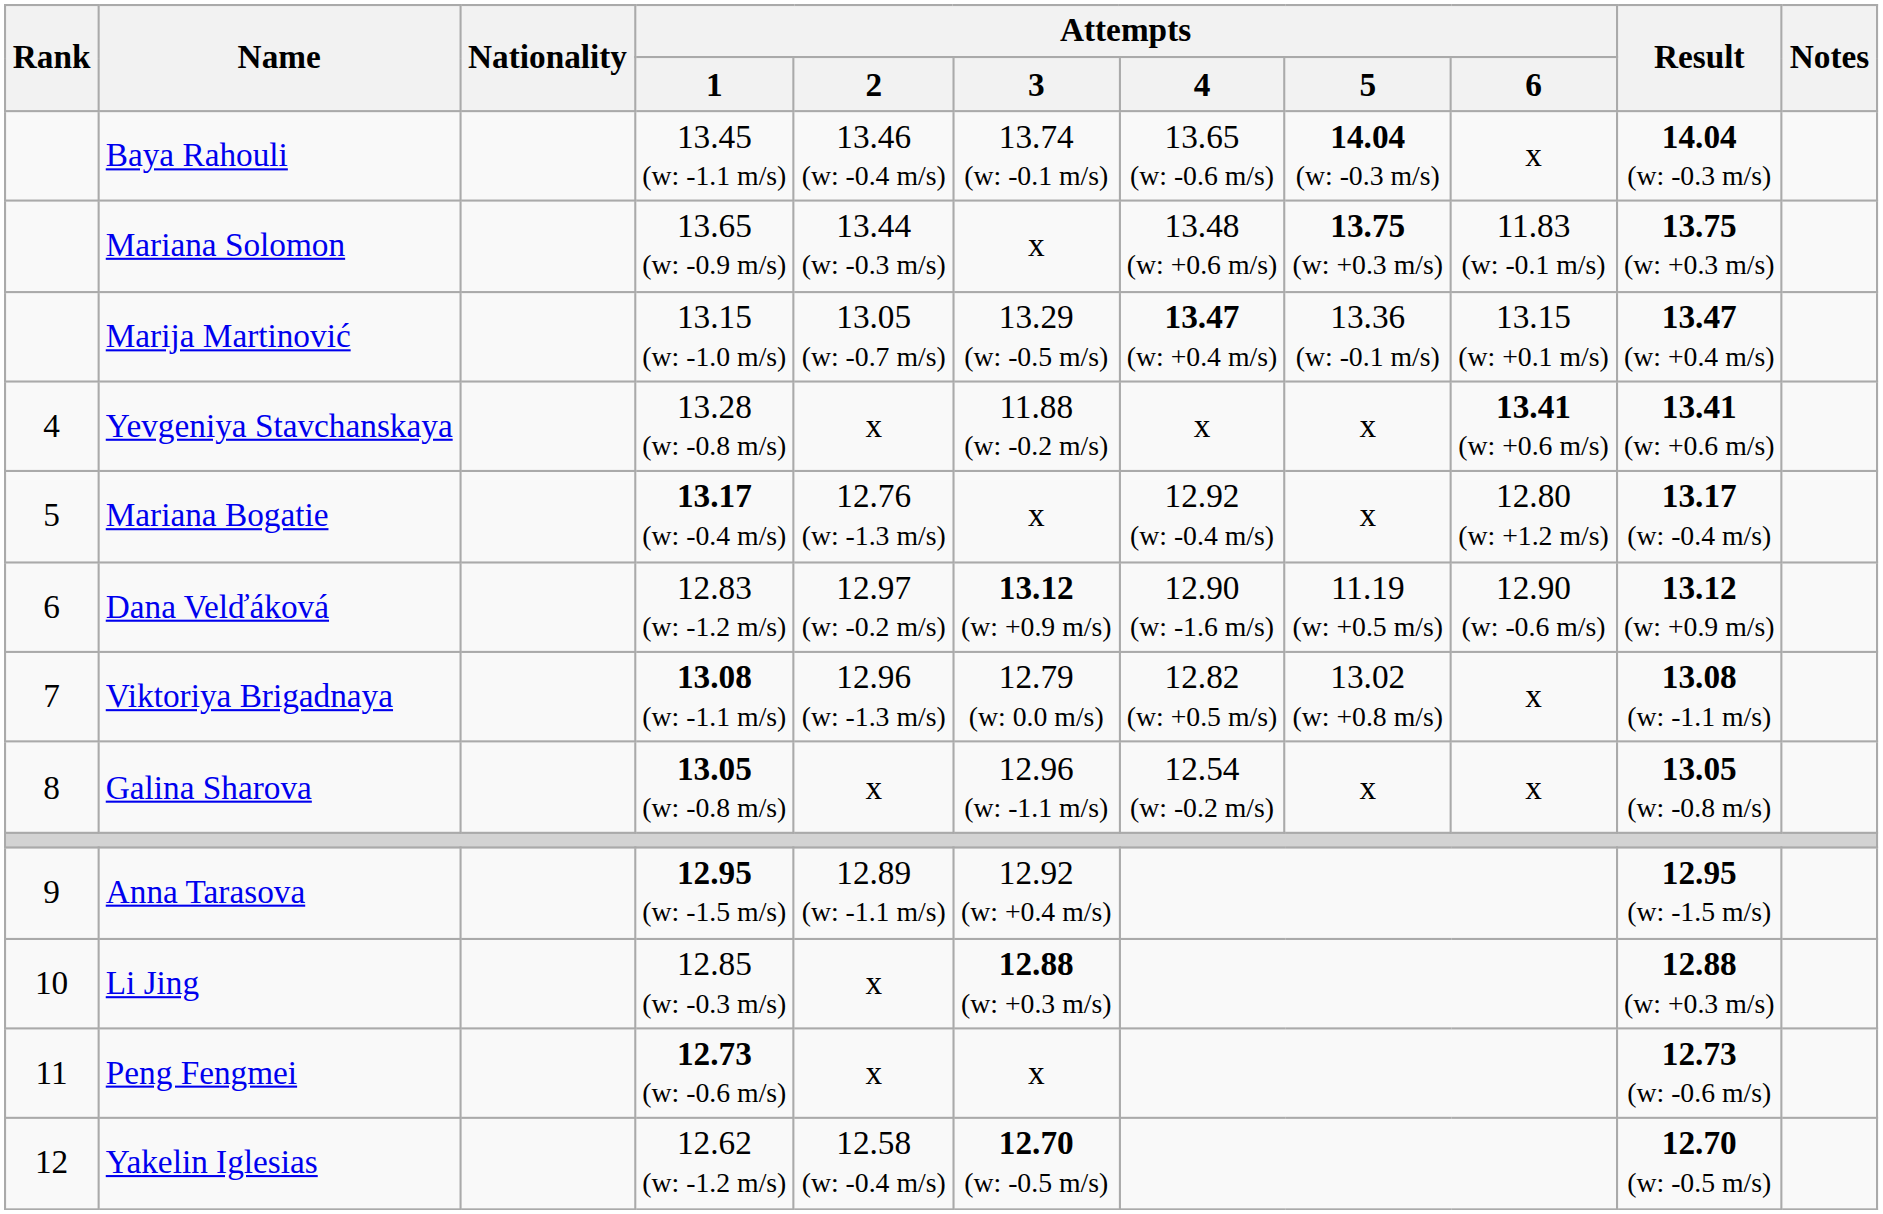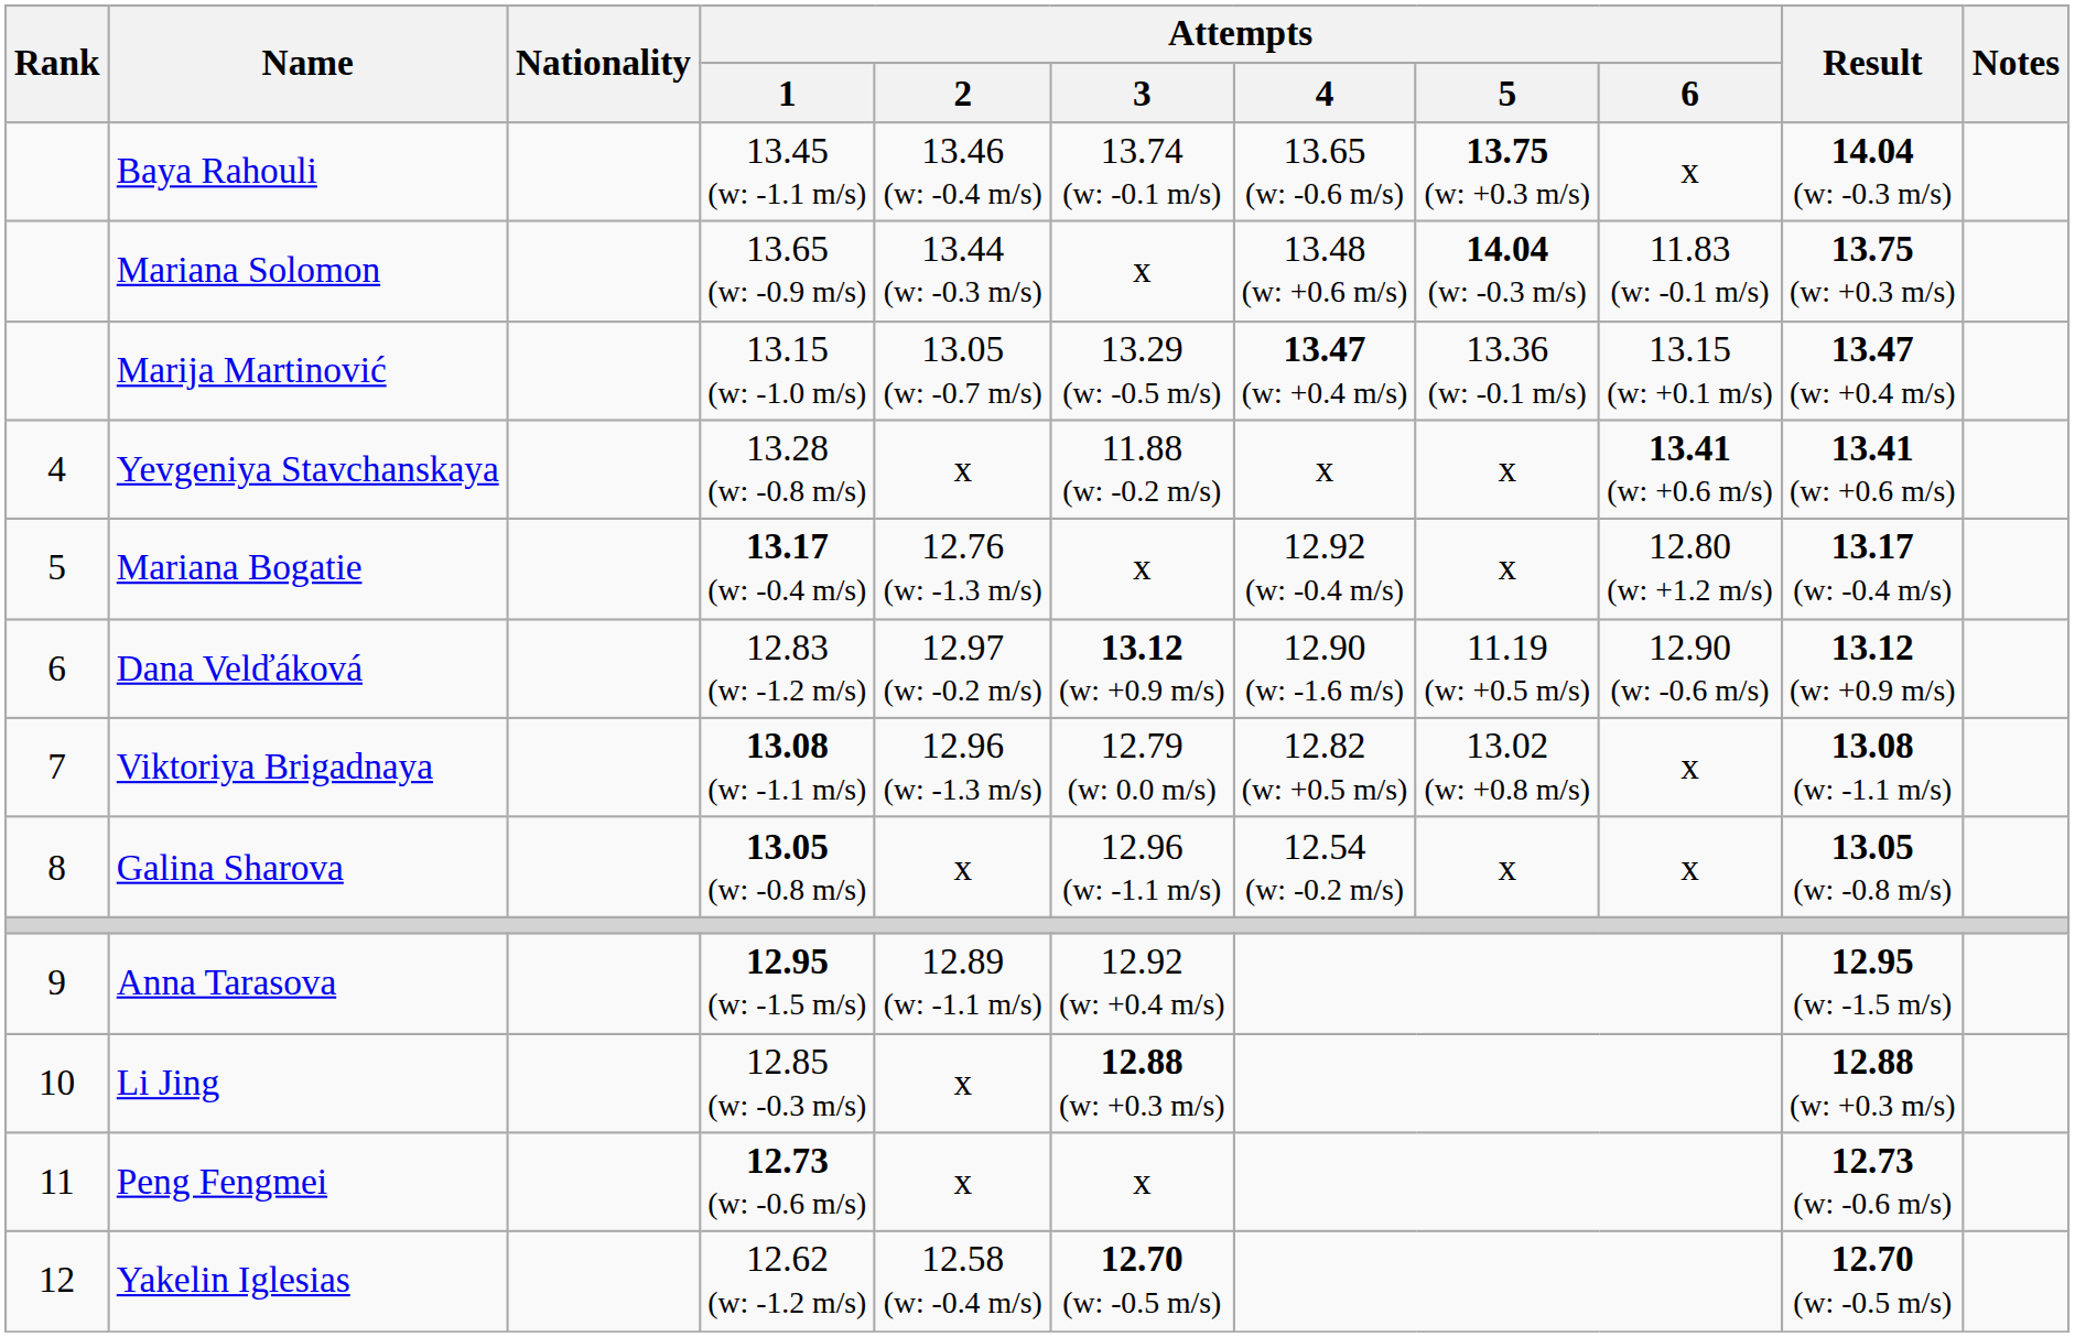Baya Rahouli | Attempts / 5: 14.04 (w: -0.3 m/s) -> 13.75 (w: +0.3 m/s)
Mariana Solomon | Attempts / 5: 13.75 (w: +0.3 m/s) -> 14.04 (w: -0.3 m/s)
